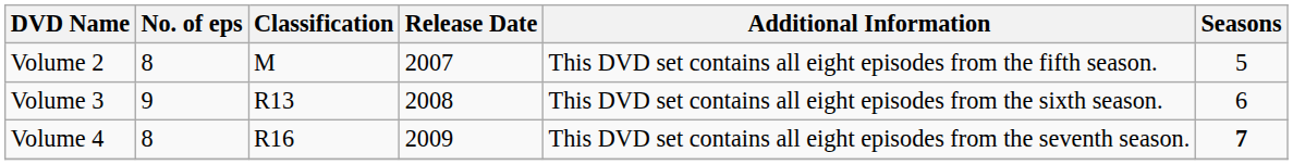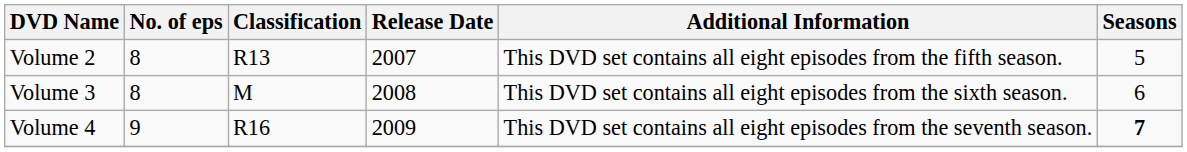Volume 2 | Classification: M -> R13
Volume 3 | No. of eps: 9 -> 8
Volume 3 | Classification: R13 -> M
Volume 4 | No. of eps: 8 -> 9
